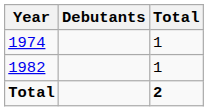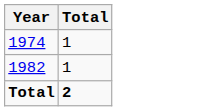- column: Debutants
